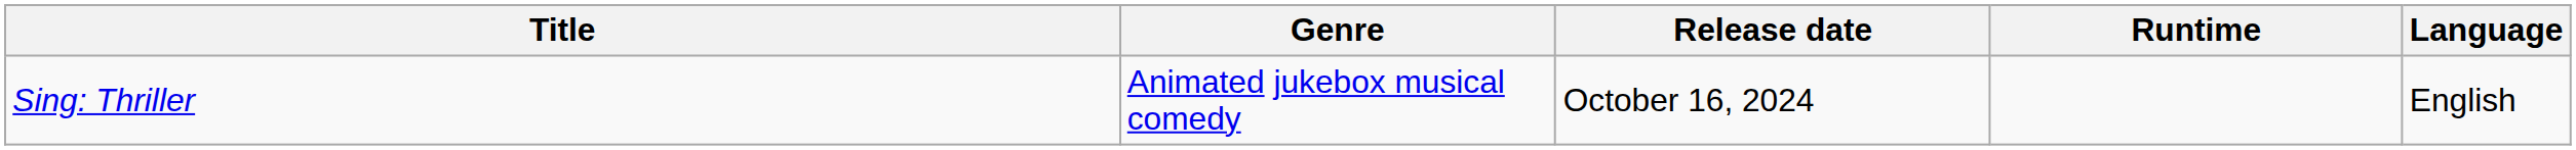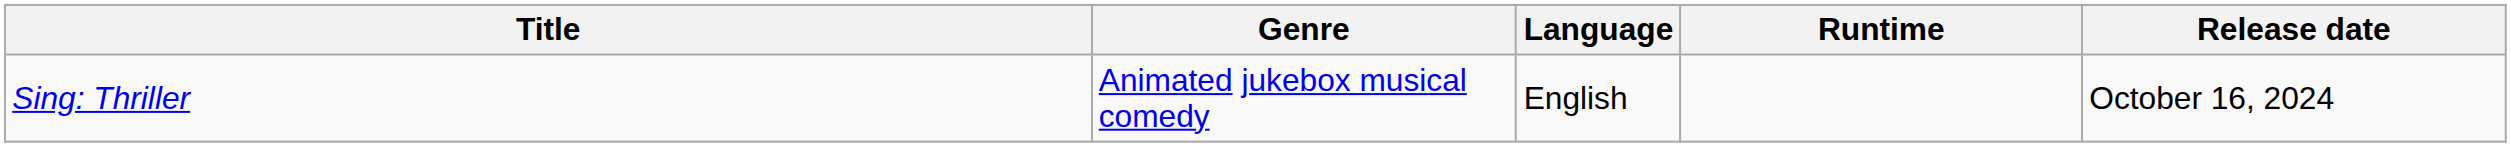columns swapped: Release date <-> Language
